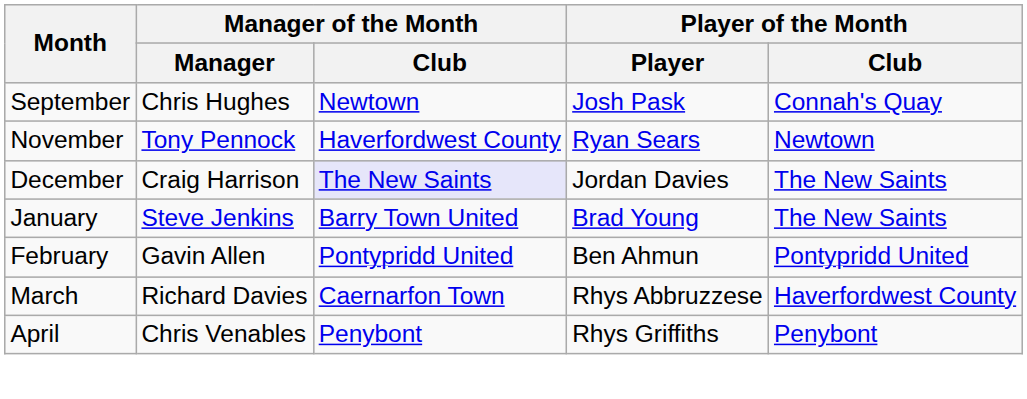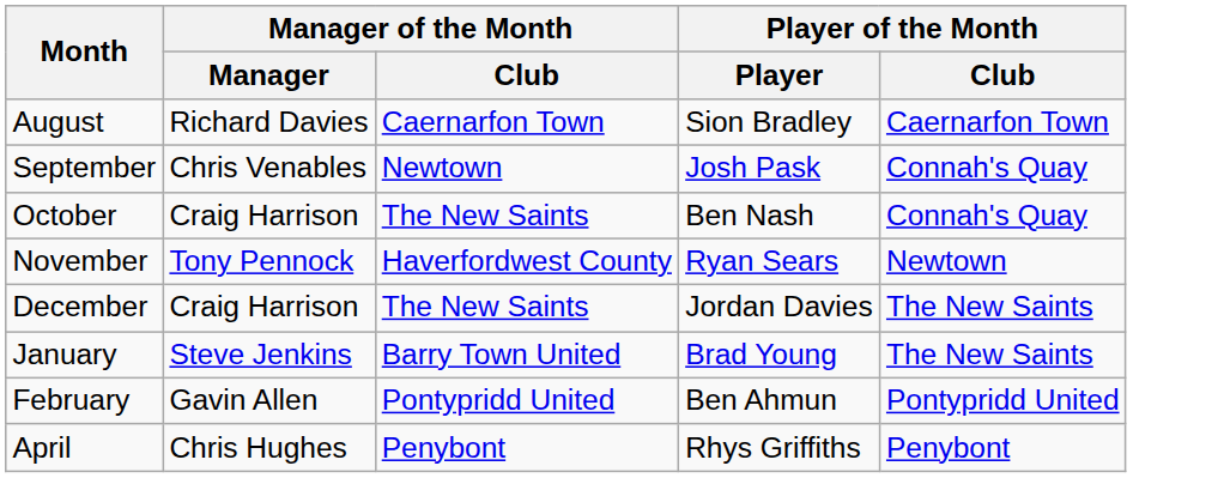+ row: August | Richard Davies | Caernarfon Town | Sion Bradley | Caernarfon Town
September | Manager of the Month / Manager: Chris Hughes -> Chris Venables
+ row: October | Craig Harrison | The New Saints | Ben Nash | Connah's Quay
December | Manager of the Month / Club: lavender background -> no background
- row: March | Richard Davies | Caernarfon Town | Rhys Abbruzzese | Haverfordwest County
April | Manager of the Month / Manager: Chris Venables -> Chris Hughes
